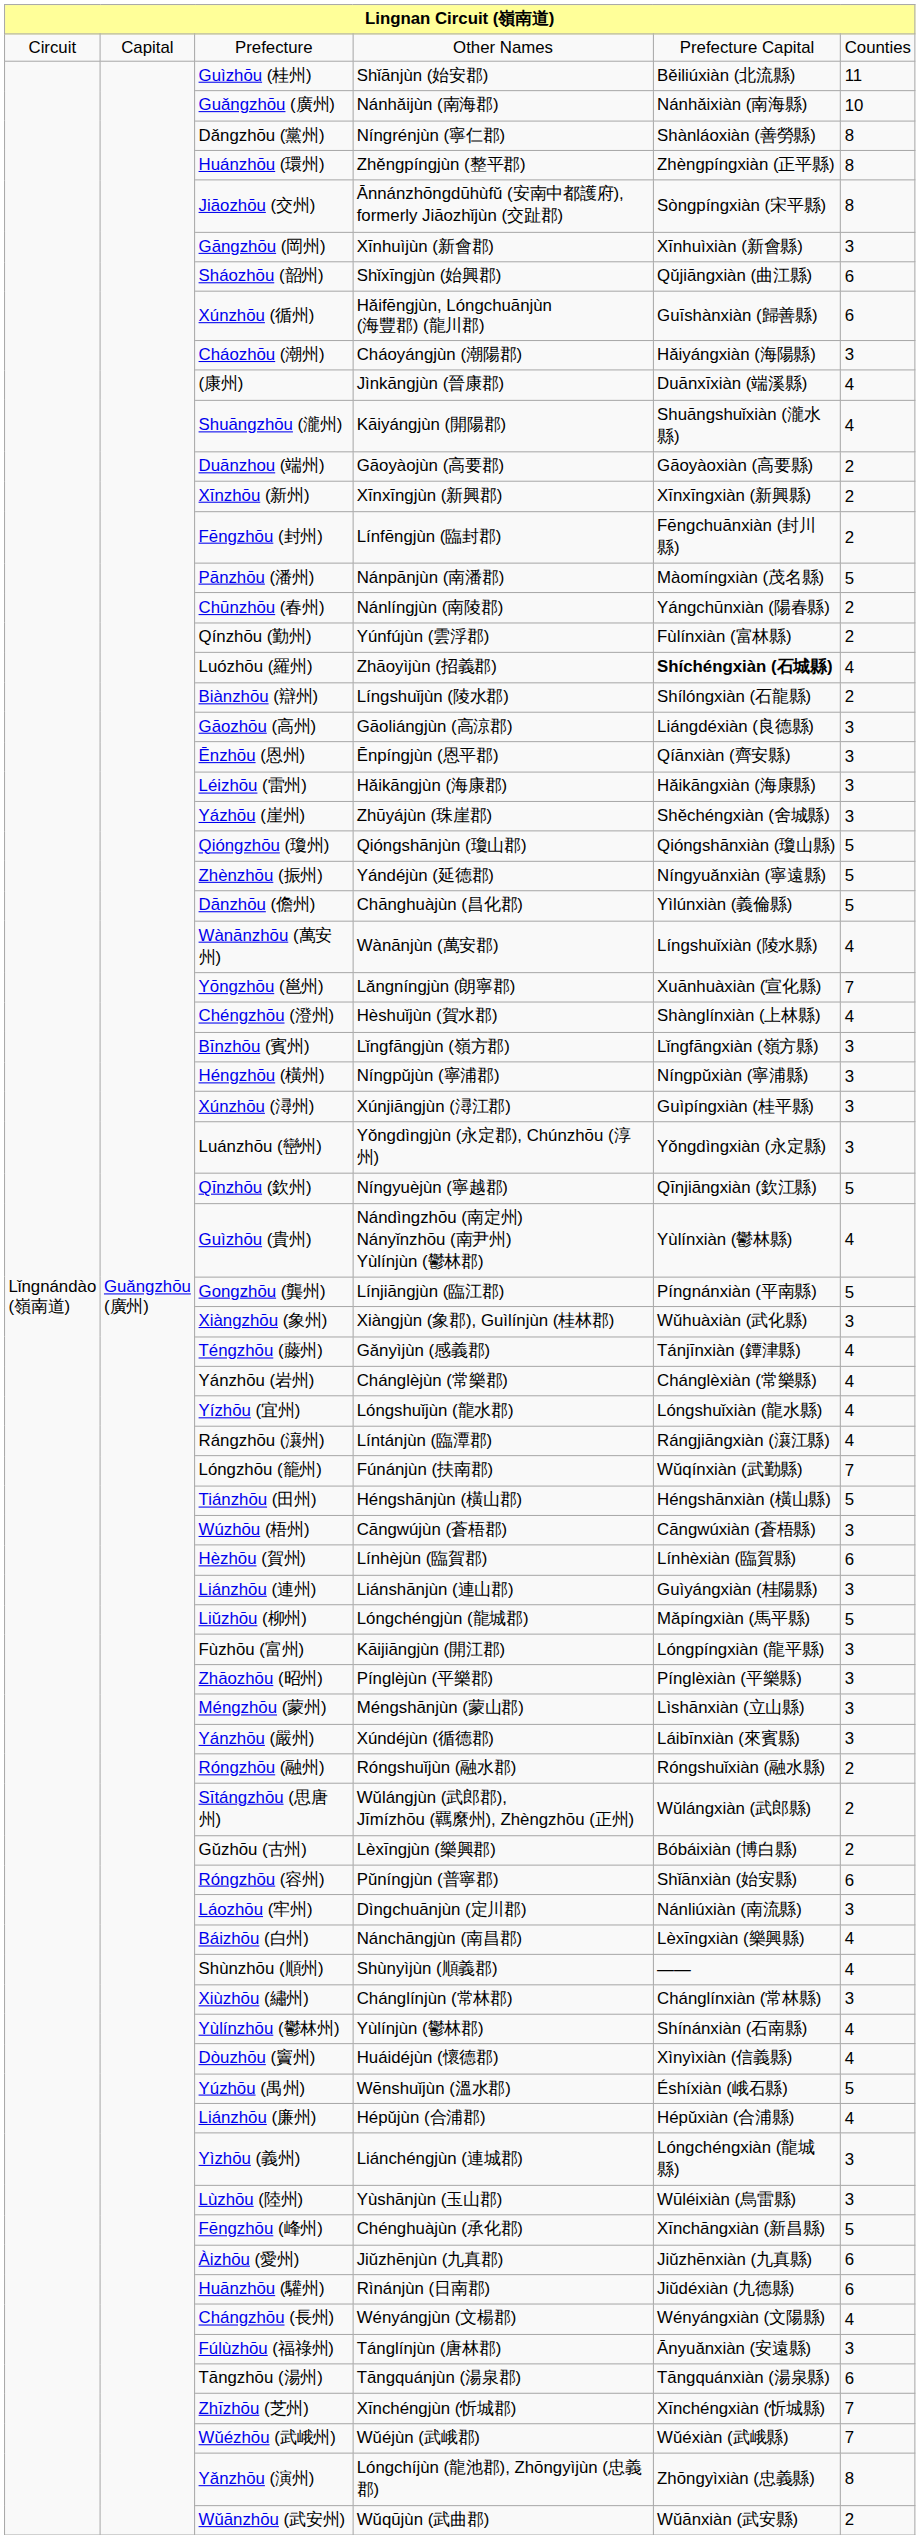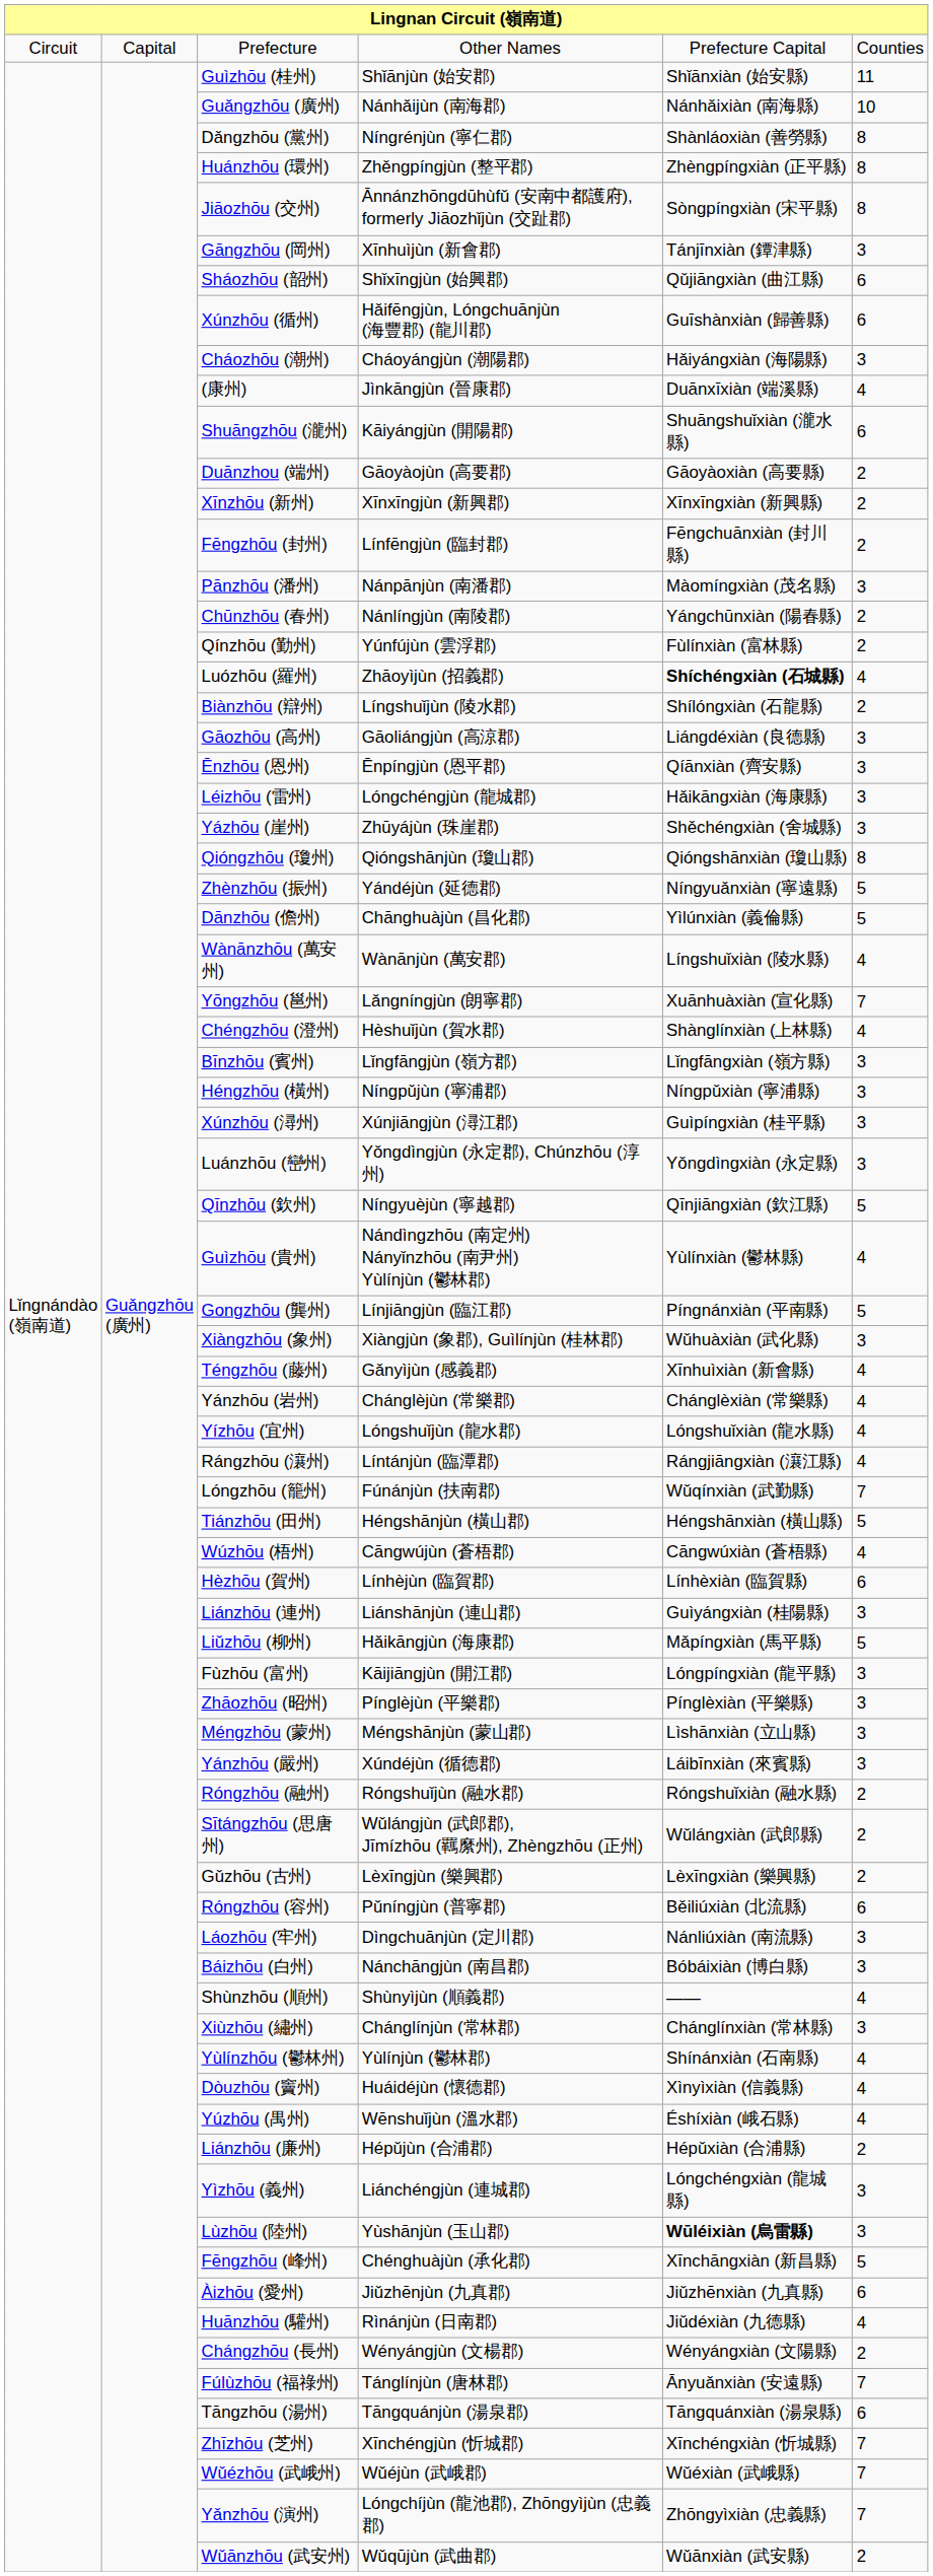Guìzhōu (桂州) | column 5: Běiliúxiàn (北流縣) -> Shǐānxiàn (始安縣)
Gāngzhōu (岡州) | column 5: Xīnhuìxiàn (新會縣) -> Tánjīnxiàn (鐔津縣)
Shuāngzhōu (瀧州) | column 6: 4 -> 6
Pānzhōu (潘州) | column 6: 5 -> 3
Léizhōu (雷州) | column 4: Hǎikāngjùn (海康郡) -> Lóngchéngjùn (龍城郡)
Qióngzhōu (瓊州) | column 6: 5 -> 8
Téngzhōu (藤州) | column 5: Tánjīnxiàn (鐔津縣) -> Xīnhuìxiàn (新會縣)
Wúzhōu (梧州) | column 6: 3 -> 4
Liǔzhōu (柳州) | column 4: Lóngchéngjùn (龍城郡) -> Hǎikāngjùn (海康郡)
Gǔzhōu (古州) | column 5: Bóbáixiàn (博白縣) -> Lèxīngxiàn (樂興縣)
Róngzhōu (容州) | column 5: Shǐānxiàn (始安縣) -> Běiliúxiàn (北流縣)
Báizhōu (白州) | column 5: Lèxīngxiàn (樂興縣) -> Bóbáixiàn (博白縣)
Báizhōu (白州) | column 6: 4 -> 3
Yúzhōu (禺州) | column 6: 5 -> 4
Liánzhōu (廉州) | column 6: 4 -> 2
Lùzhōu (陸州) | column 5: normal -> bold
Huānzhōu (驩州) | column 6: 6 -> 4
Chángzhōu (長州) | column 6: 4 -> 2
Fúlùzhōu (福祿州) | column 6: 3 -> 7
Yǎnzhōu (演州) | column 6: 8 -> 7
